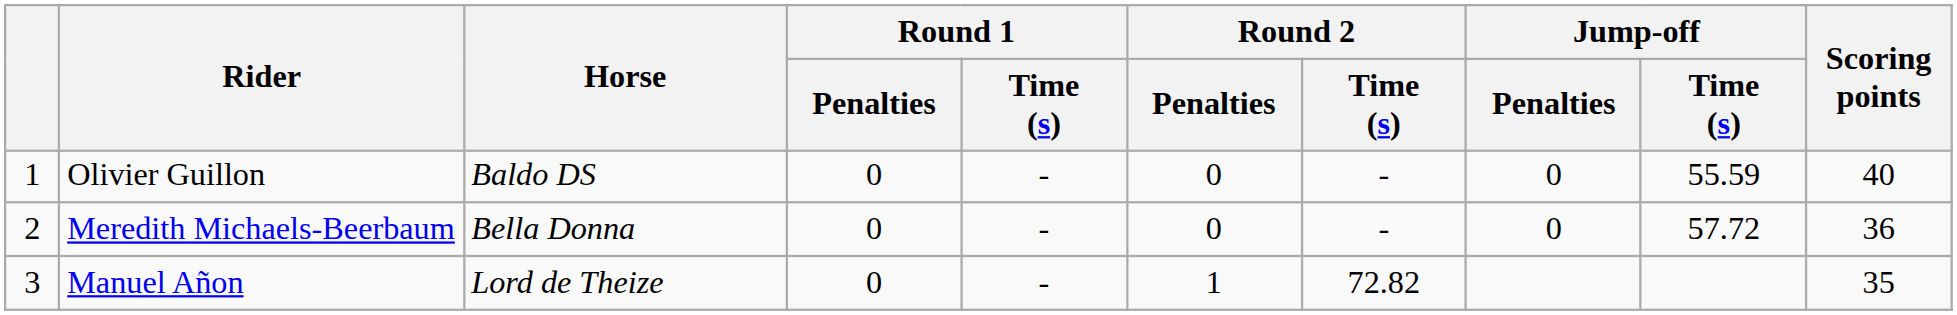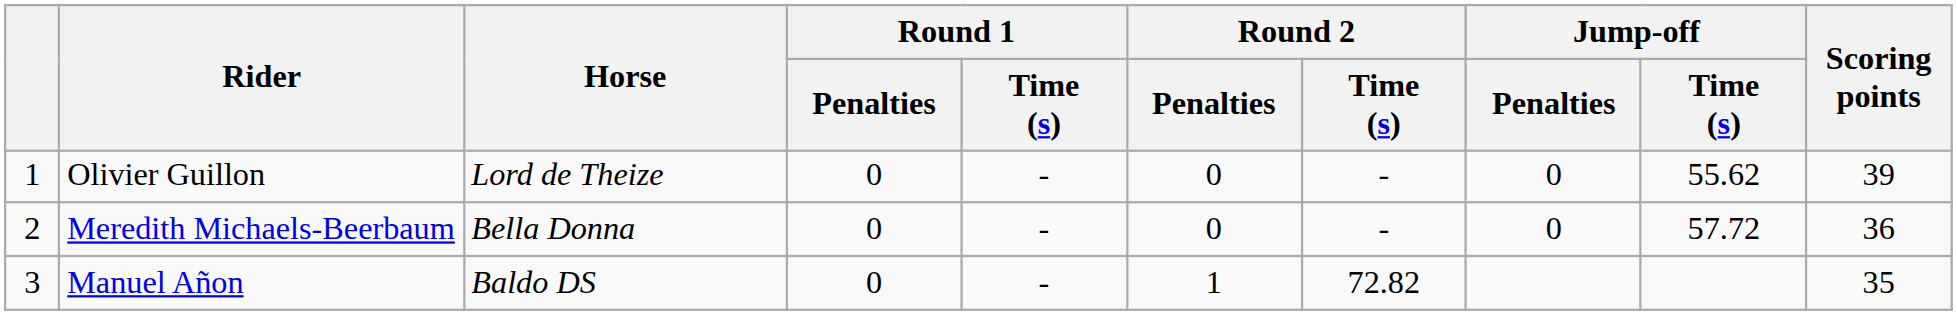Olivier Guillon | Horse: Baldo DS -> Lord de Theize
Olivier Guillon | Jump-off / Time (s): 55.59 -> 55.62
Olivier Guillon | Scoring points: 40 -> 39
Manuel Añon | Horse: Lord de Theize -> Baldo DS
